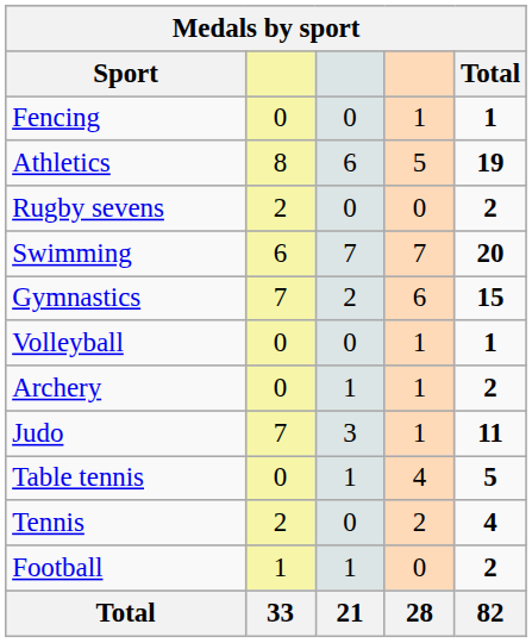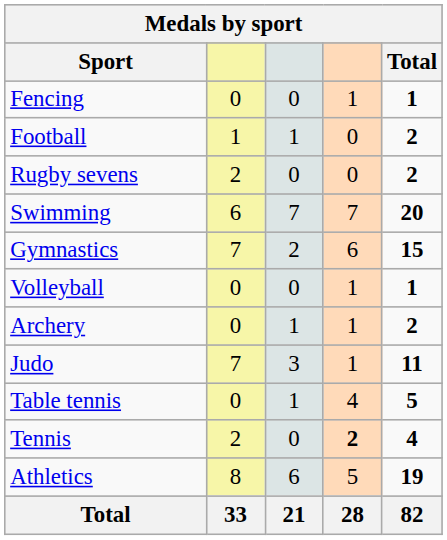rows swapped: Athletics <-> Football
Tennis | column 4: normal -> bold
